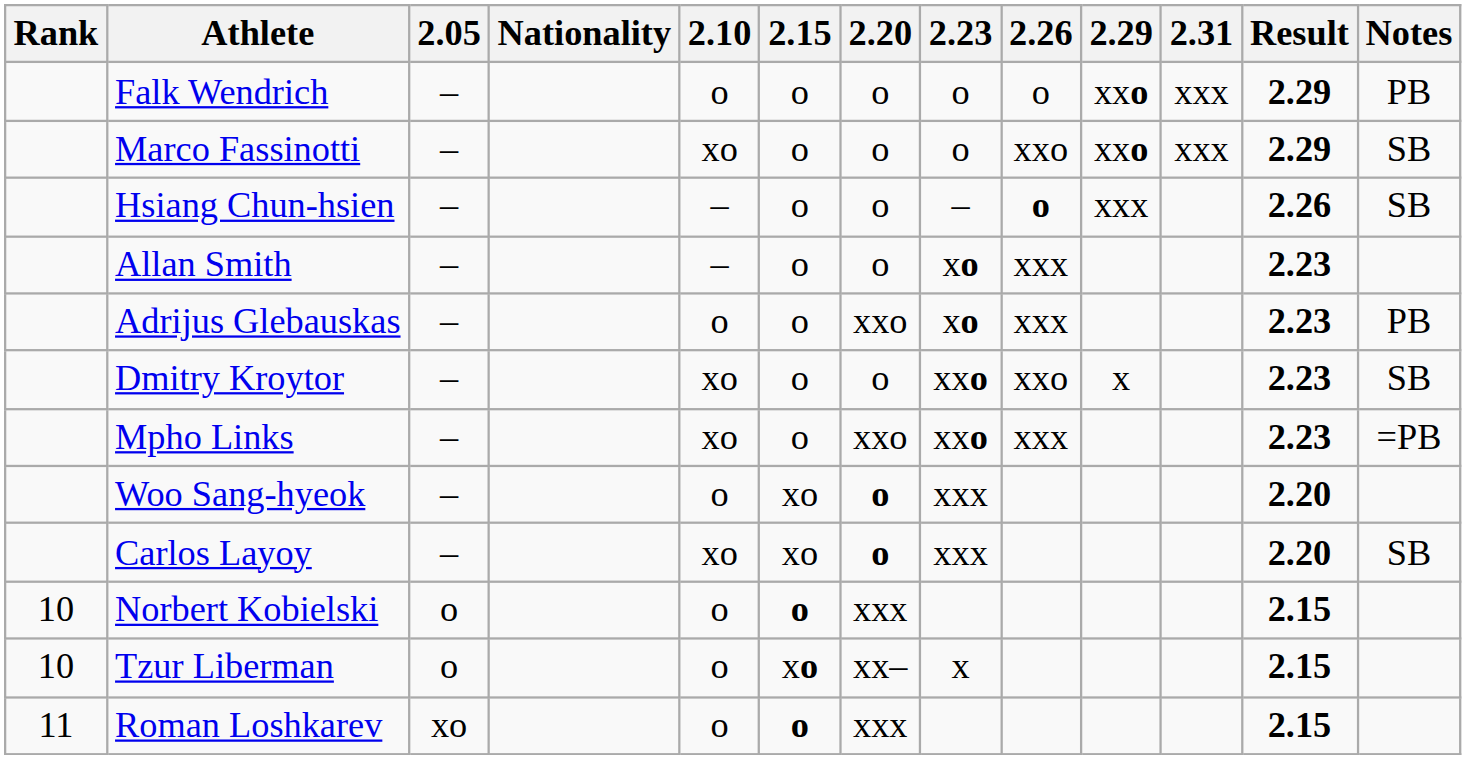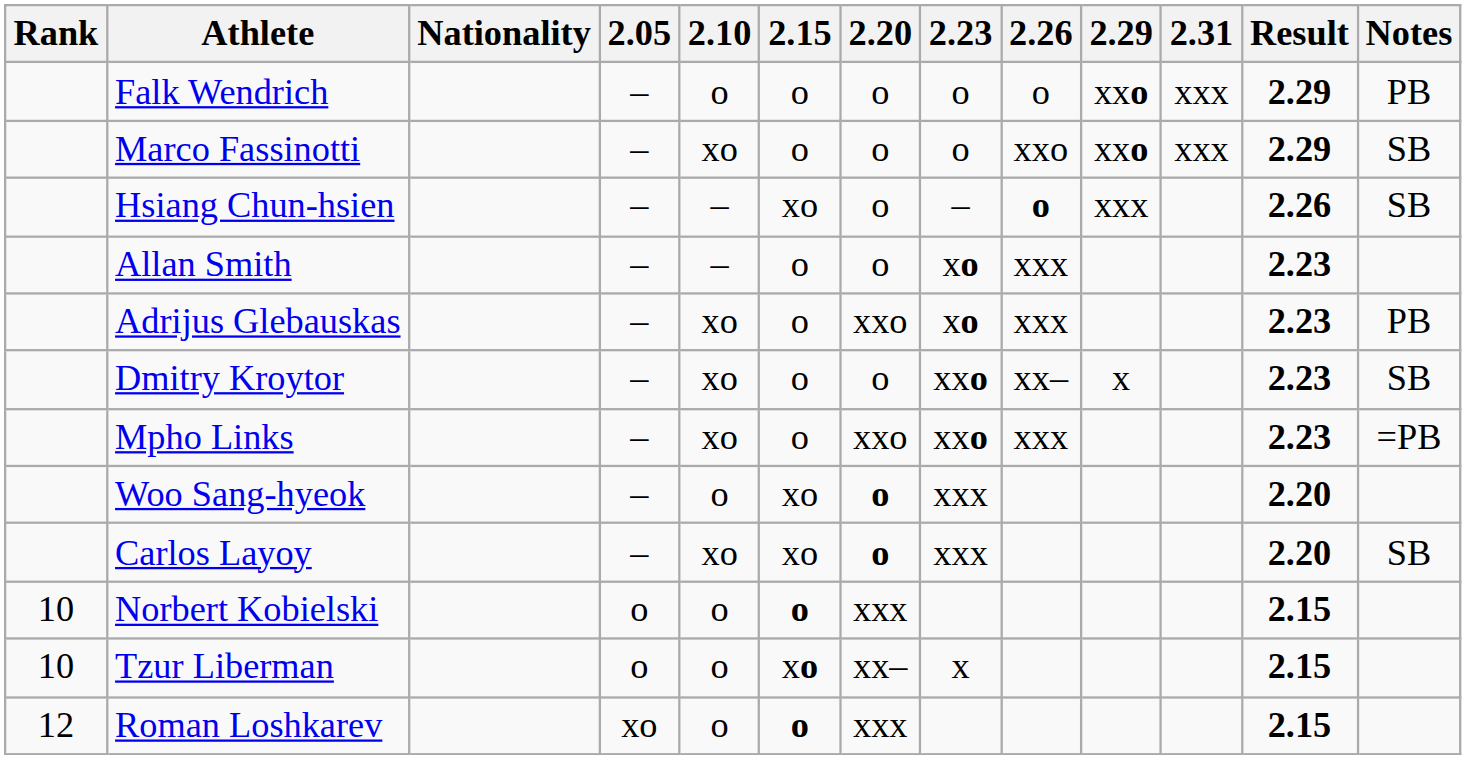columns swapped: Nationality <-> 2.05
Hsiang Chun-hsien | 2.15: o -> xo
Adrijus Glebauskas | 2.10: o -> xo
Dmitry Kroytor | 2.26: xxo -> xx–
Roman Loshkarev | Rank: 11 -> 12
